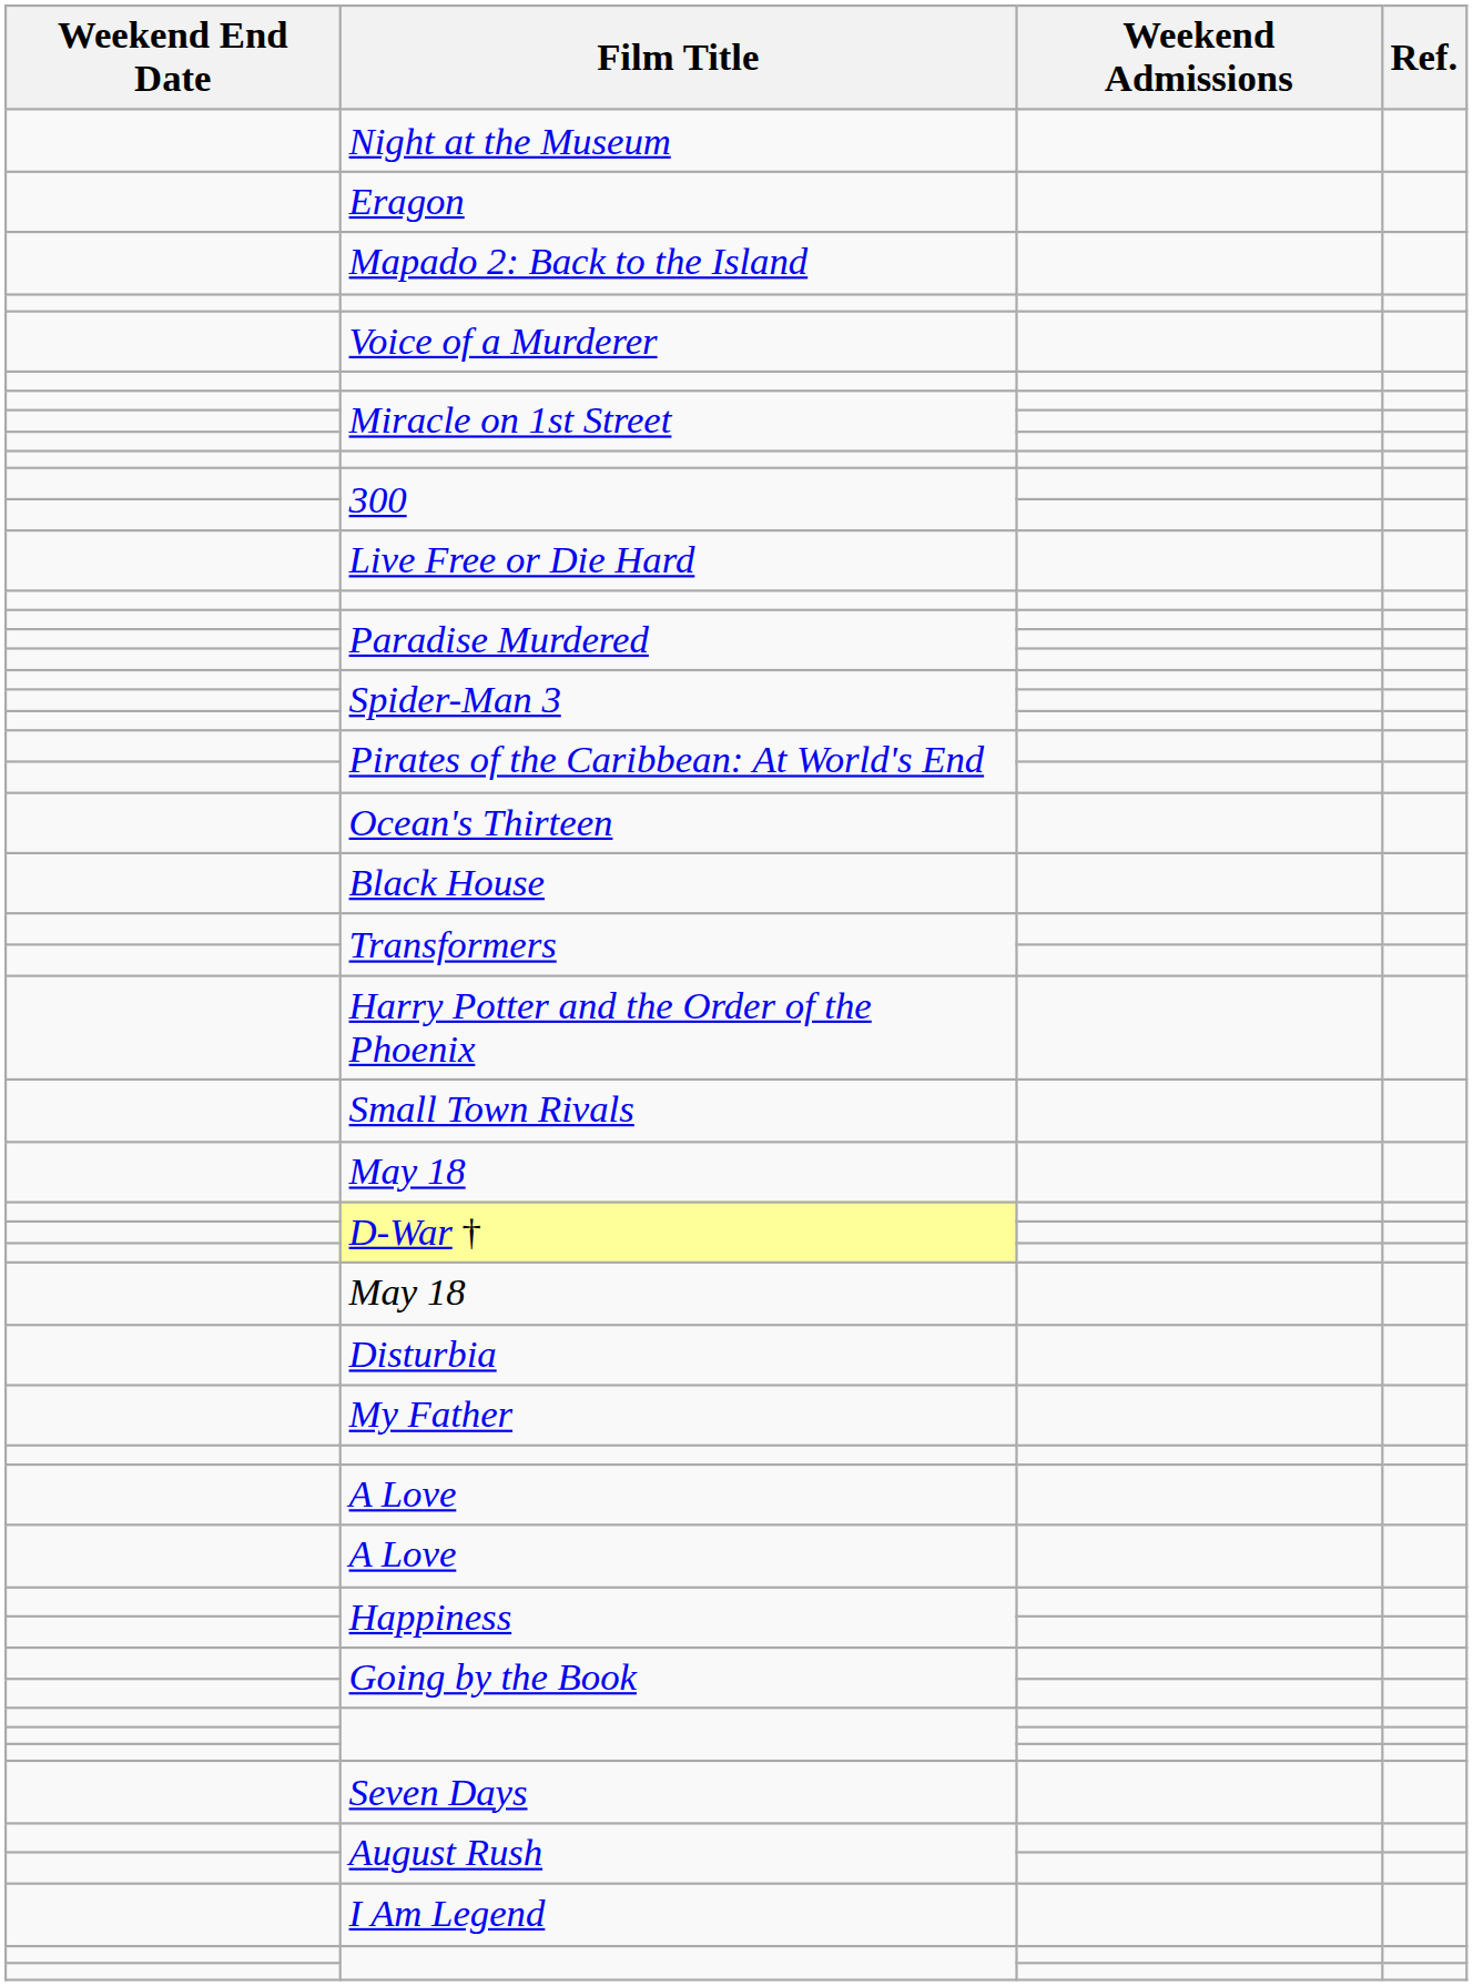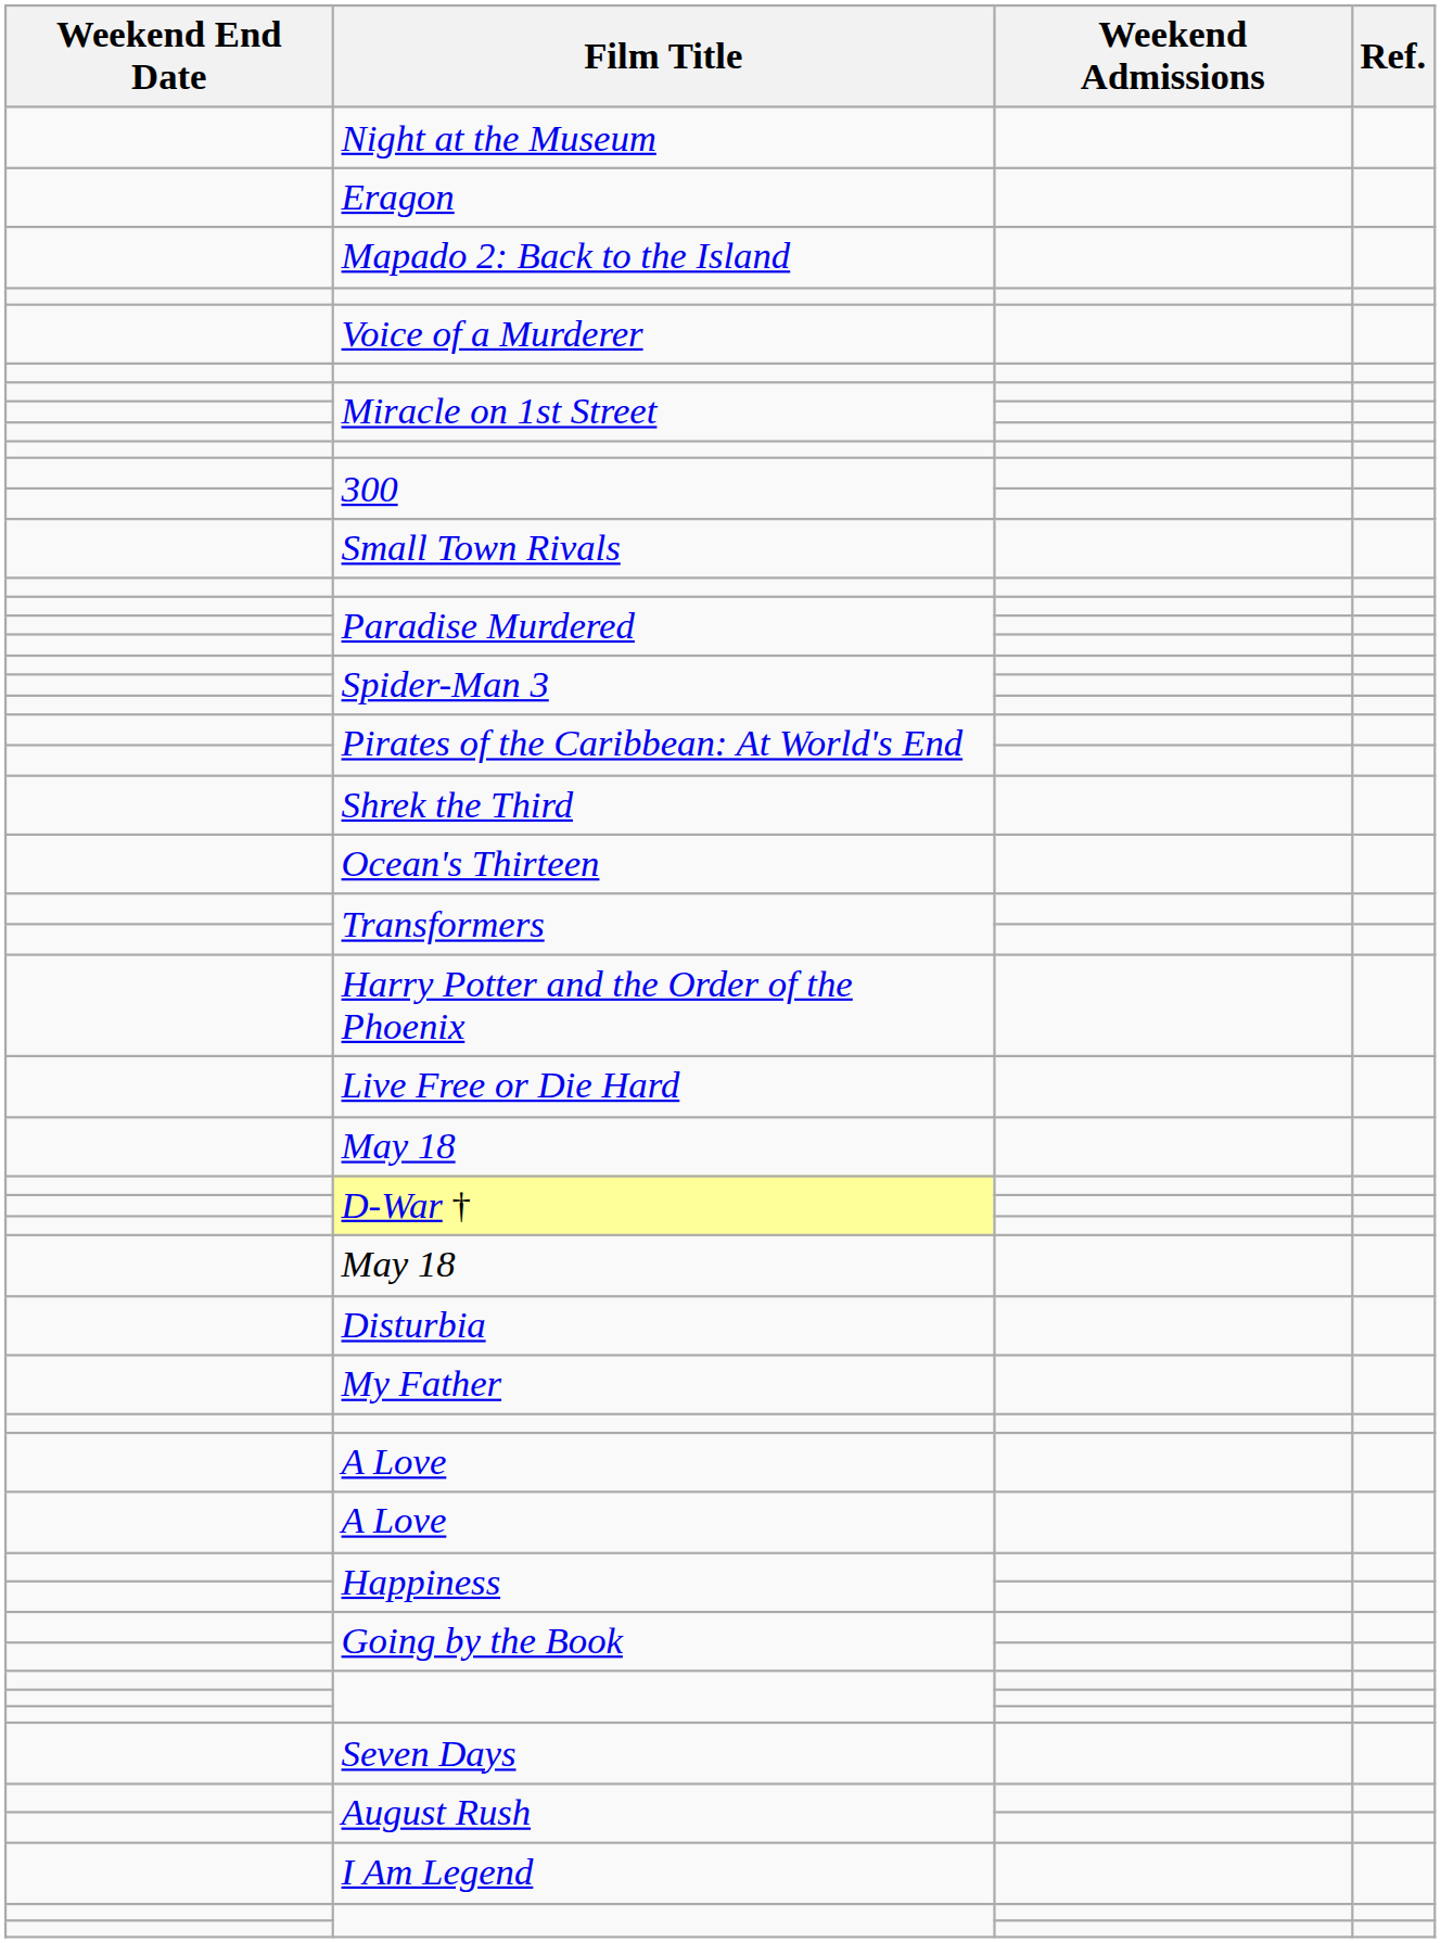rows swapped: Small Town Rivals <-> Live Free or Die Hard
+ row: Shrek the Third
- row: Black House
